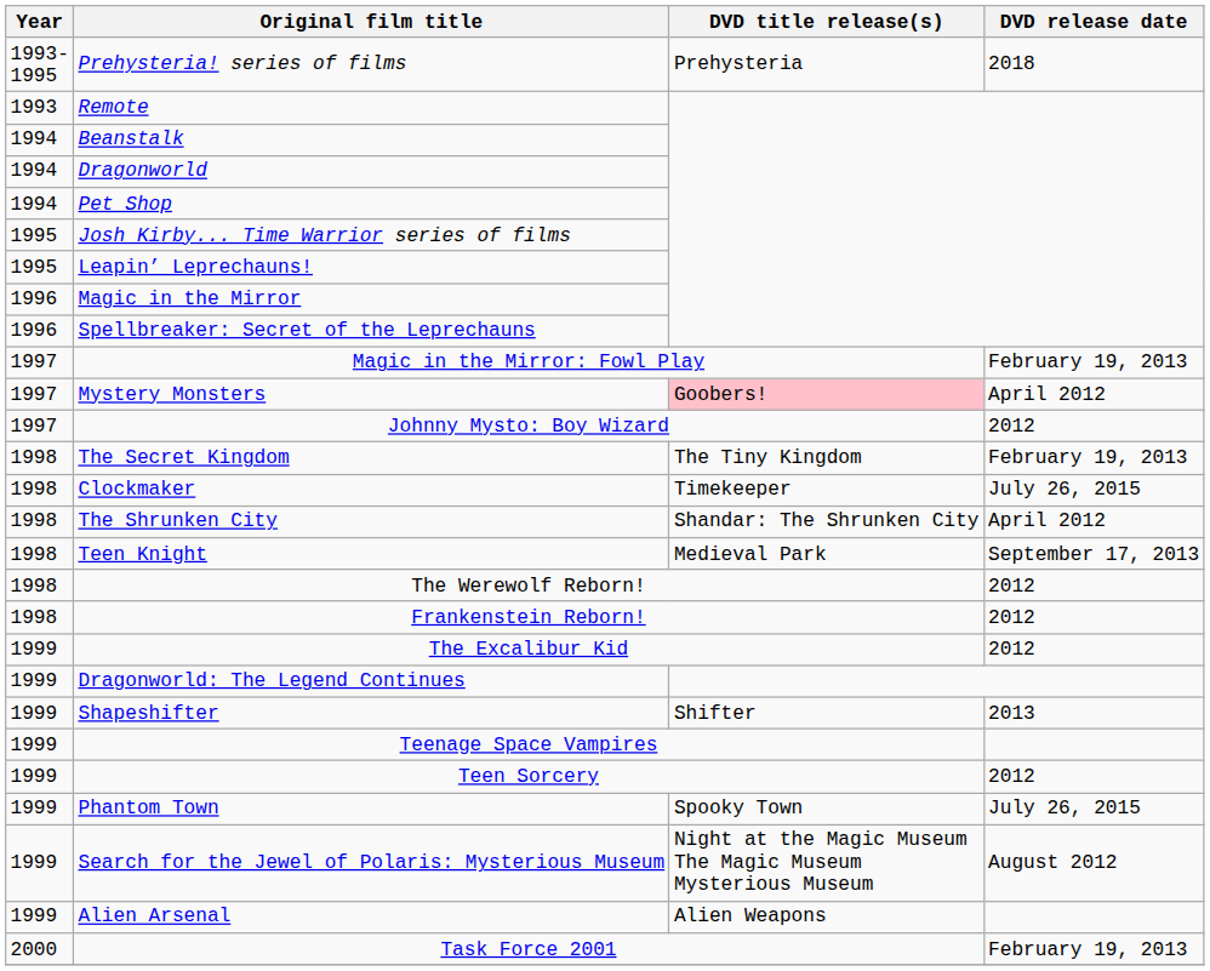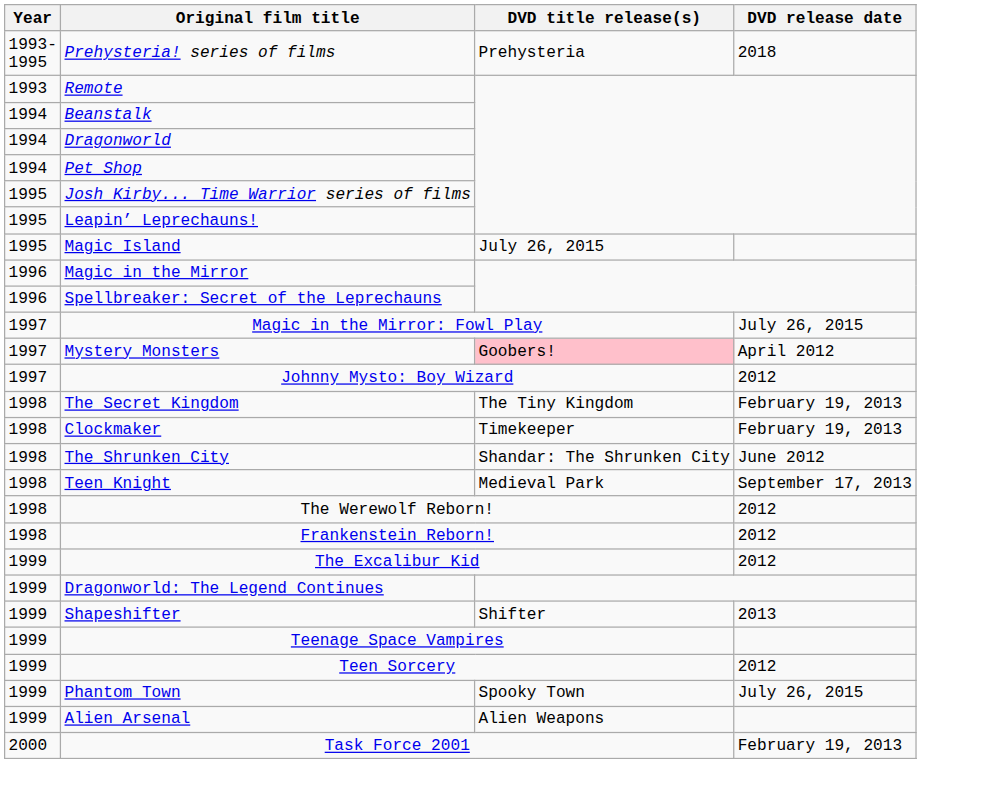+ row: 1995 | Magic Island | July 26, 2015
Magic in the Mirror: Fowl Play | DVD release date: February 19, 2013 -> July 26, 2015
Clockmaker | DVD release date: July 26, 2015 -> February 19, 2013
The Shrunken City | DVD release date: April 2012 -> June 2012
- row: 1999 | Search for the Jewel of Polaris: Mysterious Museum | Night at the Magic Museum The Magic Museum Mysterious Museum | August 2012
